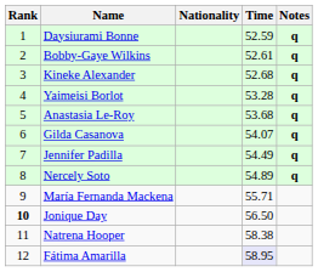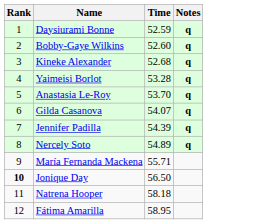- column: Nationality
Bobby-Gaye Wilkins | Time: 52.61 -> 52.60
Anastasia Le-Roy | Time: 53.68 -> 53.70
Jennifer Padilla | Time: 54.49 -> 54.39
Natrena Hooper | Time: 58.38 -> 58.18
Fátima Amarilla | Time: lavender background -> no background
